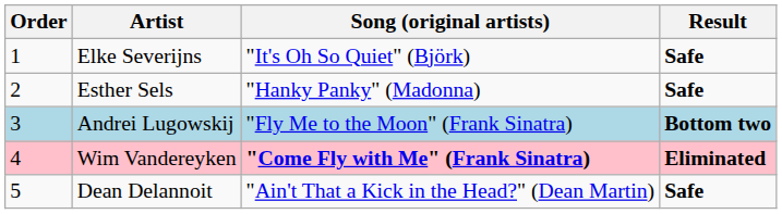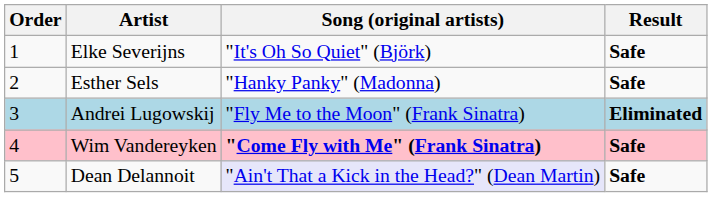Andrei Lugowskij | Result: Bottom two -> Eliminated
Wim Vandereyken | Result: Eliminated -> Safe
Dean Delannoit | Song (original artists): no background -> lavender background
